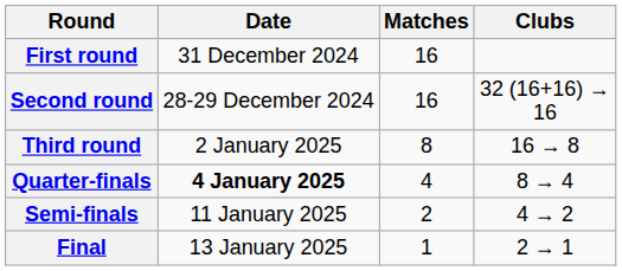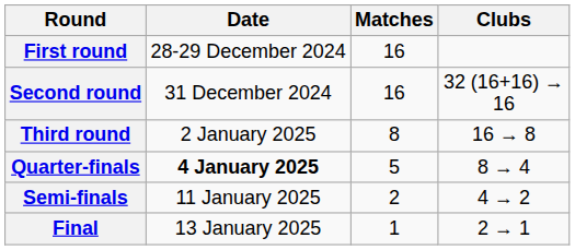First round | Date: 31 December 2024 -> 28-29 December 2024
Second round | Date: 28-29 December 2024 -> 31 December 2024
Quarter-finals | Matches: 4 -> 5
